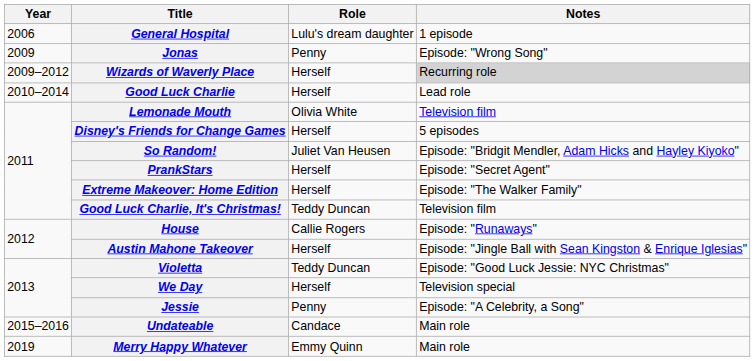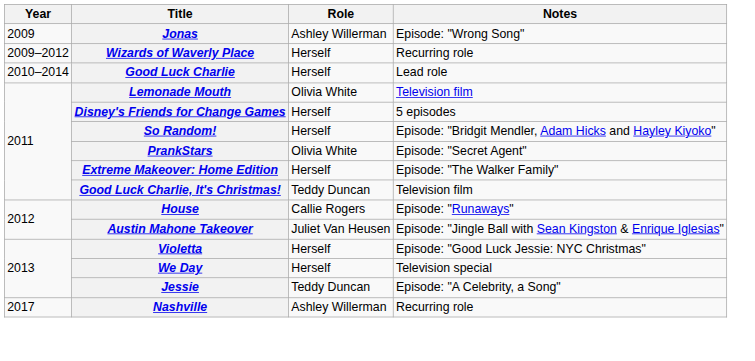- row: 2006 | General Hospital | Lulu's dream daughter | 1 episode
Jonas | Role: Penny -> Ashley Willerman
Wizards of Waverly Place | Notes: lightgrey background -> no background
So Random! | Role: Juliet Van Heusen -> Herself
PrankStars | Role: Herself -> Olivia White
Austin Mahone Takeover | Role: Herself -> Juliet Van Heusen
Violetta | Role: Teddy Duncan -> Herself
Jessie | Role: Penny -> Teddy Duncan
- row: 2015–2016 | Undateable | Candace | Main role
+ row: 2017 | Nashville | Ashley Willerman | Recurring role
- row: 2019 | Merry Happy Whatever | Emmy Quinn | Main role
